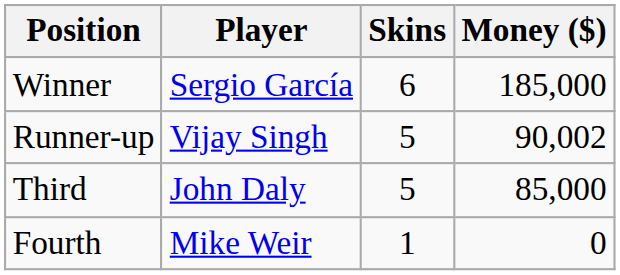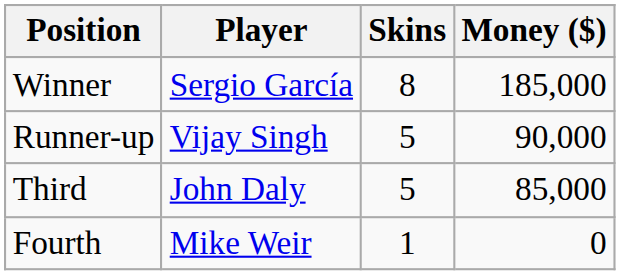Winner | Skins: 6 -> 8
Runner-up | Money ($): 90,002 -> 90,000
